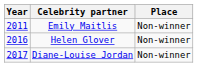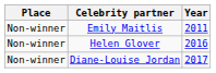columns swapped: Year <-> Place
